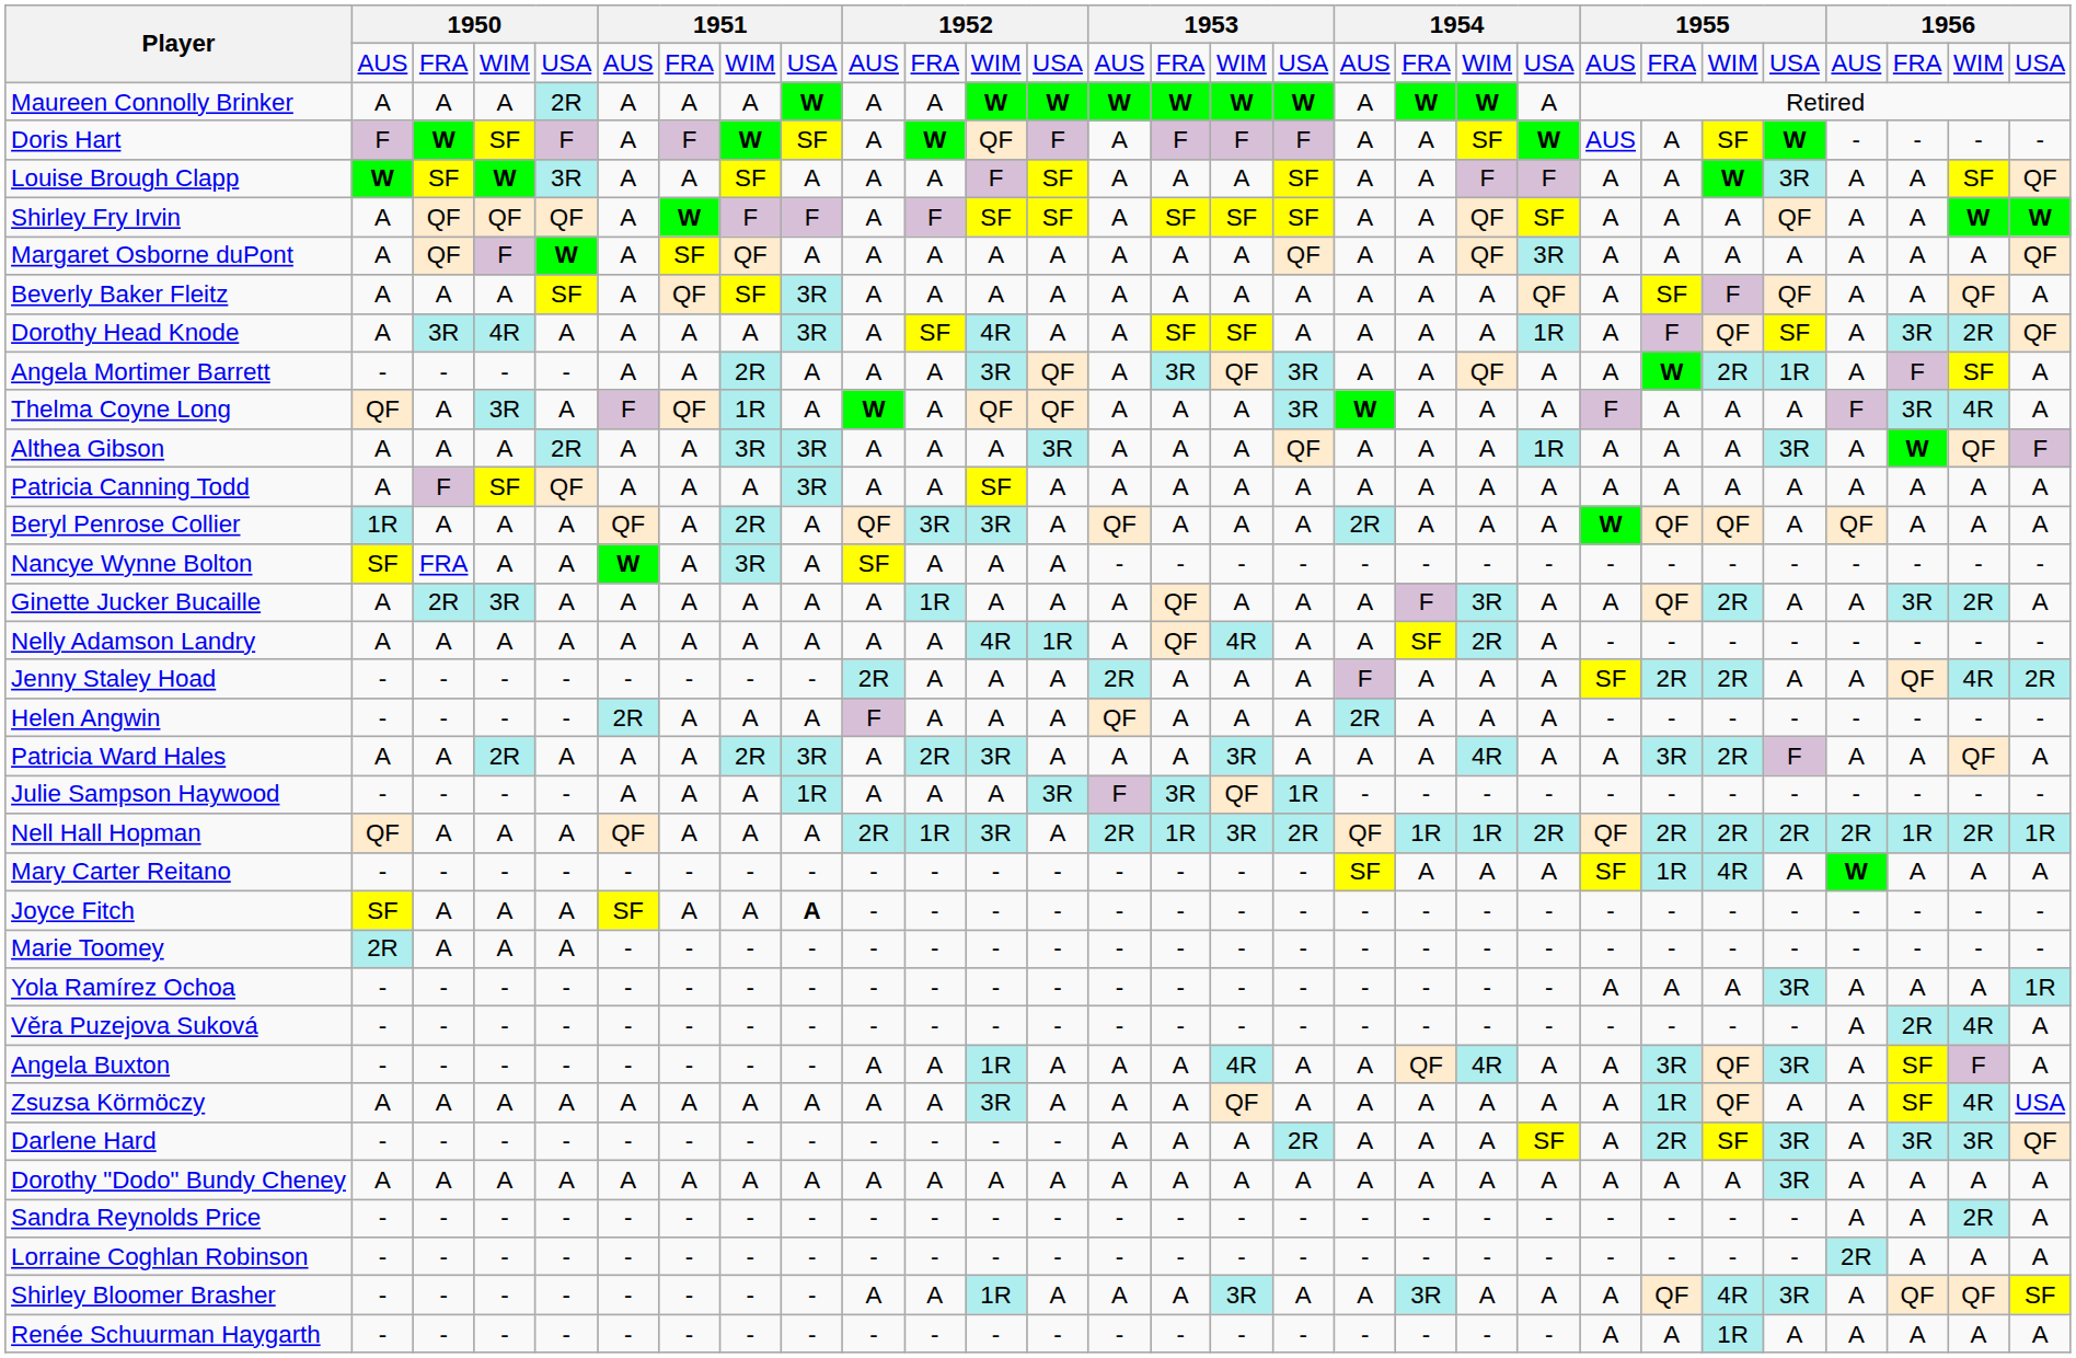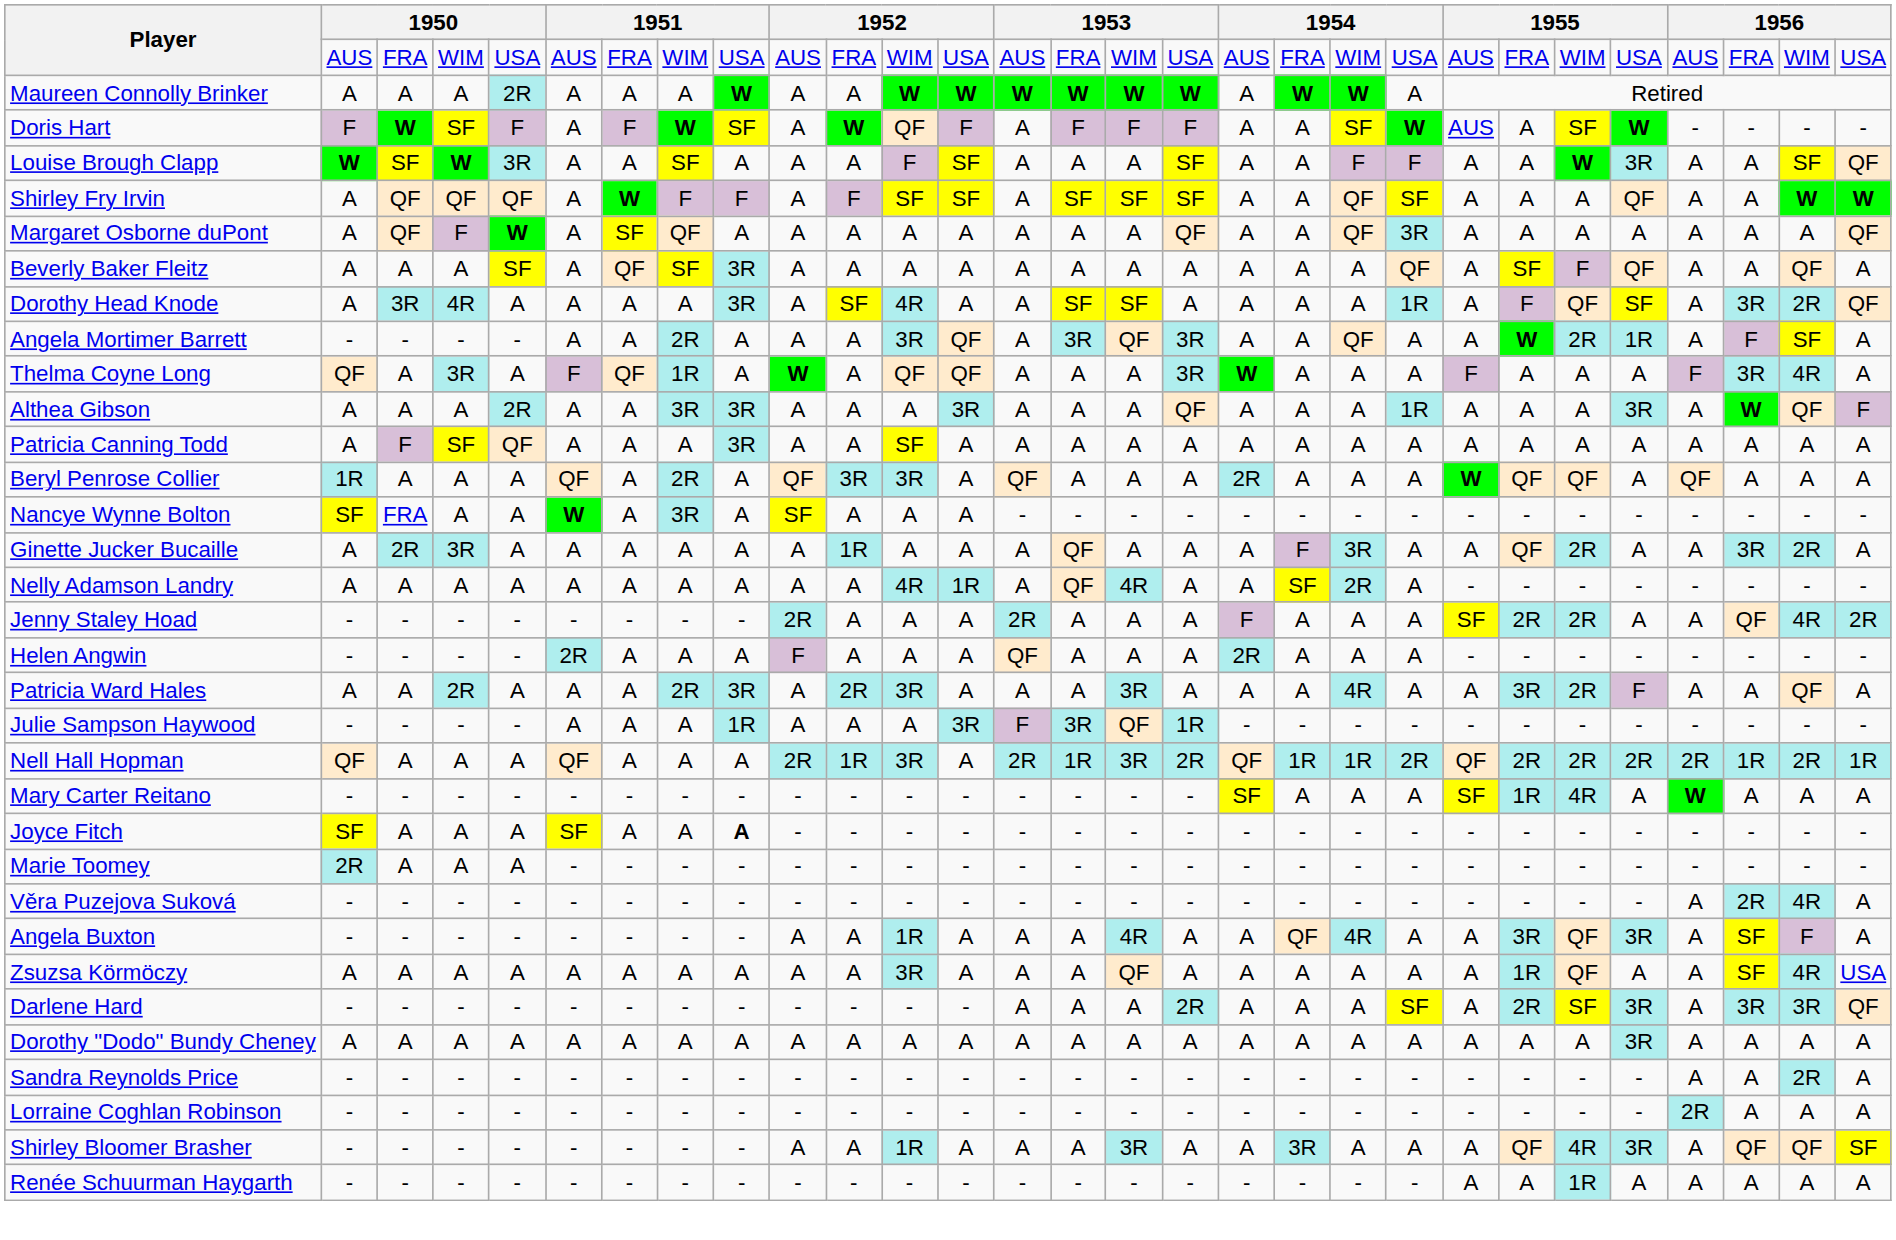- row: Yola Ramírez Ochoa | - | - | - | - | - | - | - | - | - | - | - | - | - | - | - | - | - | - | - | - | A | A | A | 3R | A | A | A | 1R
